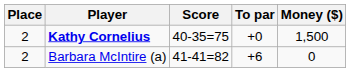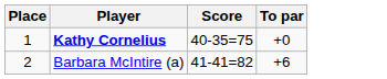- column: Money ($) | 1,500 | 0
Kathy Cornelius | Place: 2 -> 1
